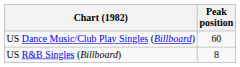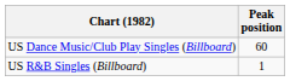US R&B Singles (Billboard) | Peak position: 8 -> 1
